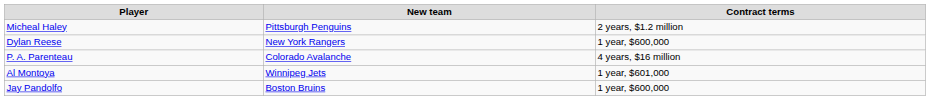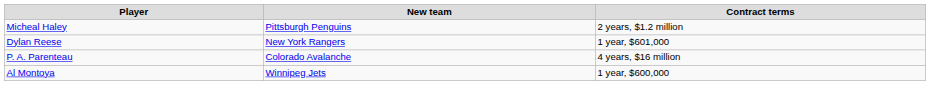Dylan Reese | Contract terms: 1 year, $600,000 -> 1 year, $601,000
Al Montoya | Contract terms: 1 year, $601,000 -> 1 year, $600,000
- row: Jay Pandolfo | Boston Bruins | 1 year, $600,000
